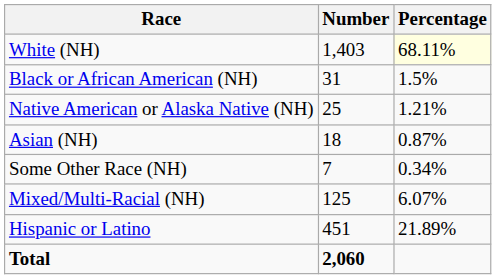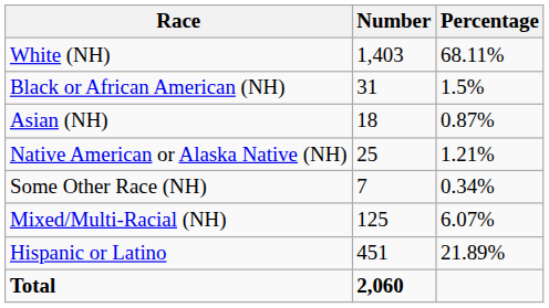White (NH) | Percentage: lightyellow background -> no background
rows swapped: Native American or Alaska Native (NH) <-> Asian (NH)
